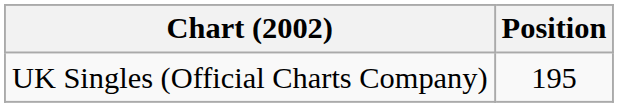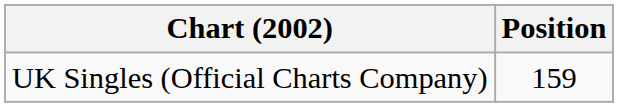UK Singles (Official Charts Company) | Position: 195 -> 159
